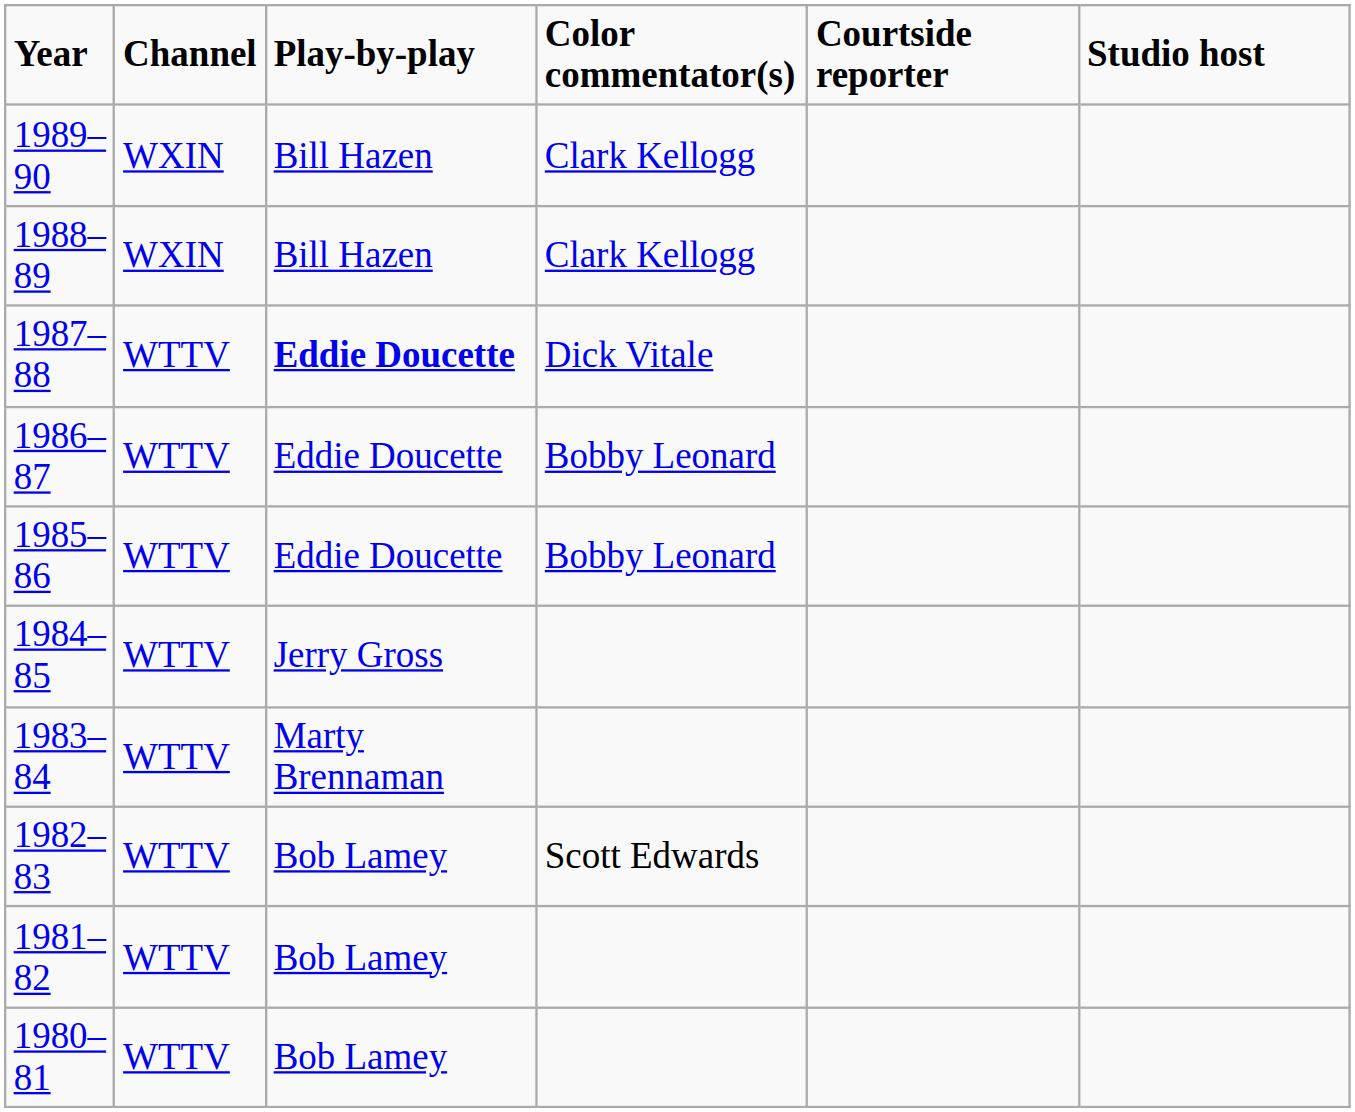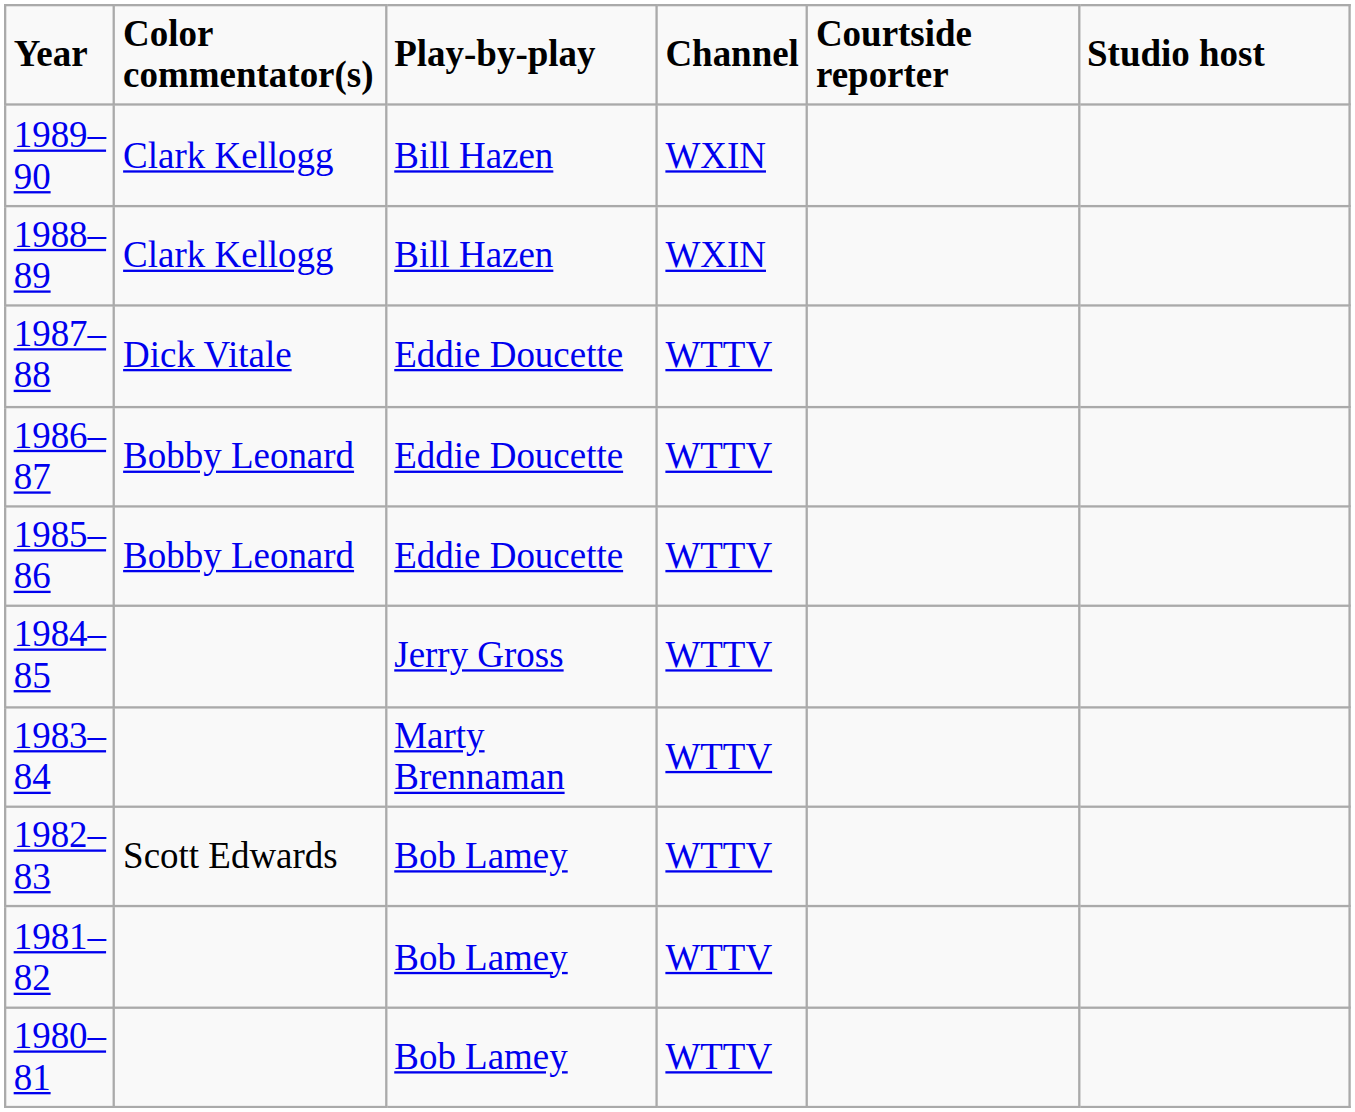columns swapped: Channel <-> Color commentator(s)
1987–88 | Play-by-play: bold -> normal
